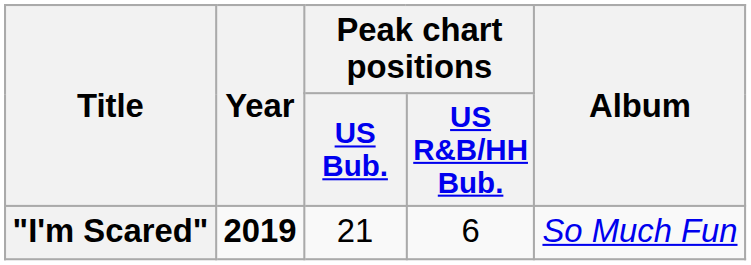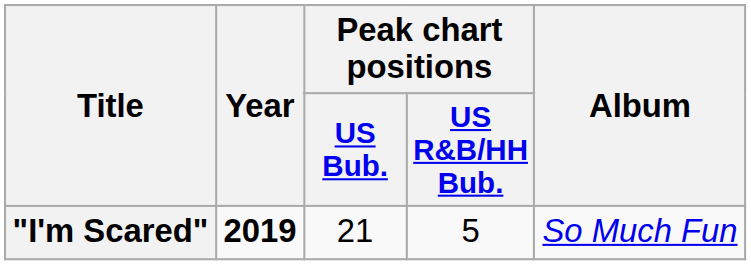"I'm Scared" | Peak chart positions / US R&B/HH Bub.: 6 -> 5
